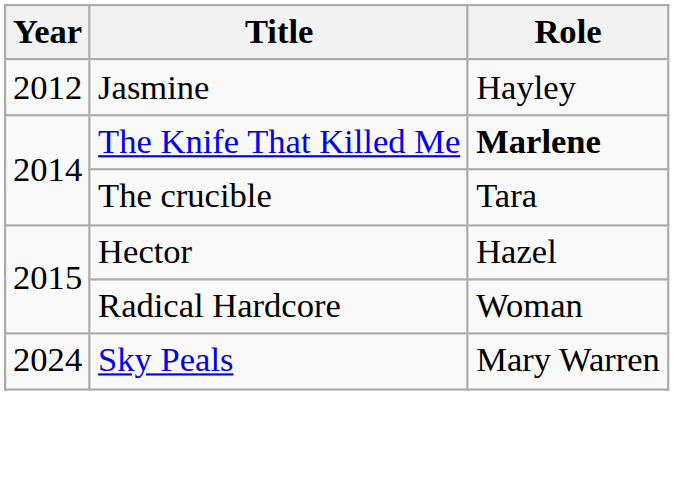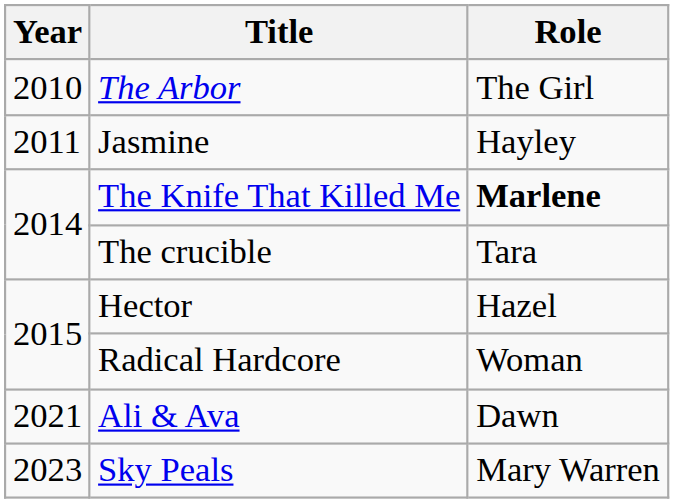+ row: 2010 | The Arbor | The Girl
Jasmine | Year: 2012 -> 2011
+ row: 2021 | Ali & Ava | Dawn
Sky Peals | Year: 2024 -> 2023
